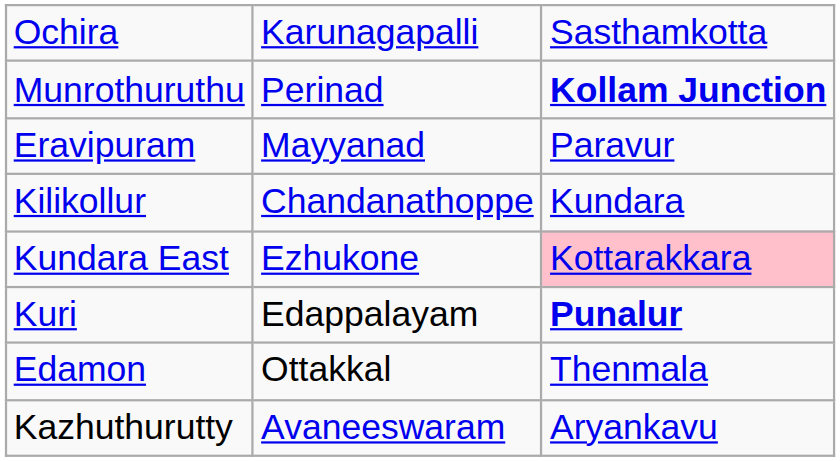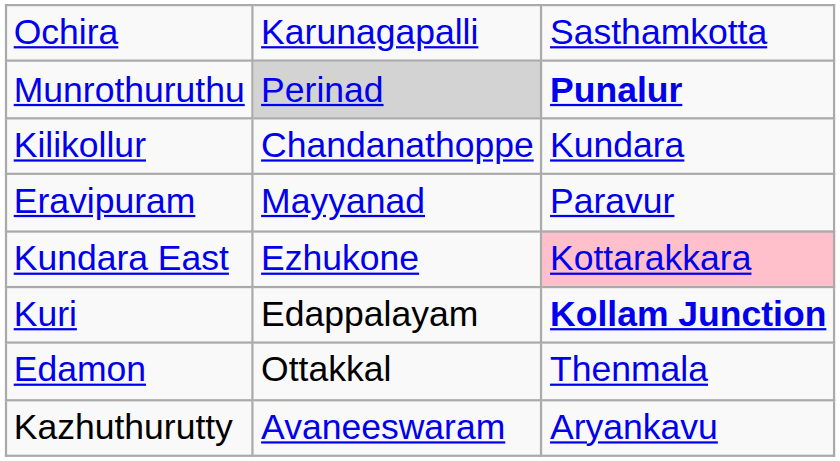Munrothuruthu | column 2: no background -> lightgrey background
Munrothuruthu | column 3: Kollam Junction -> Punalur
rows swapped: Eravipuram <-> Kilikollur
Kuri | column 3: Punalur -> Kollam Junction
